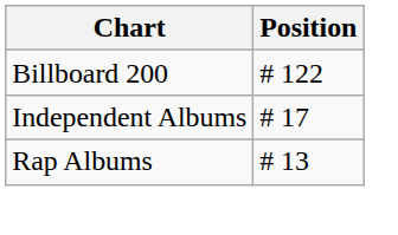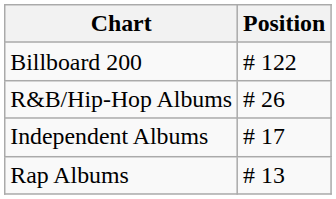+ row: R&B/Hip-Hop Albums | # 26
